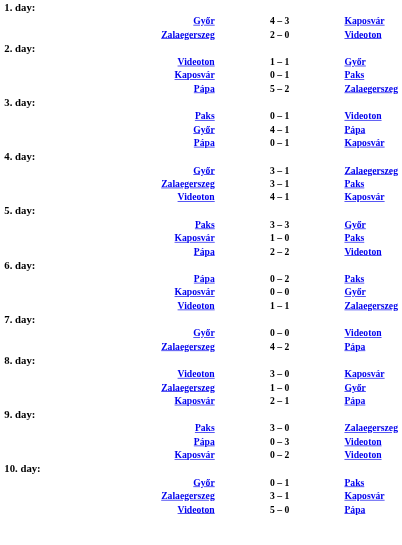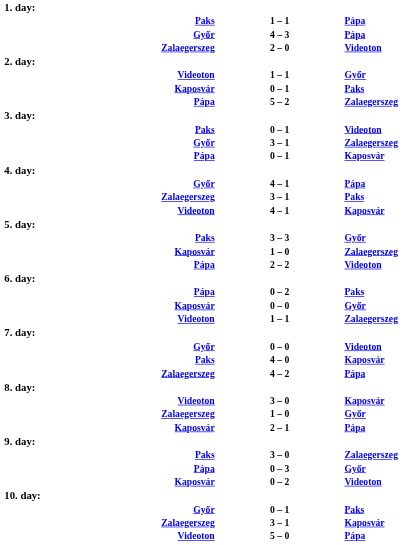+ row: Paks | 1 – 1 | Pápa
4 – 3 | column 3: Kaposvár -> Pápa
rows swapped: Győr / 3 – 1 <-> Győr / 4 – 1
Kaposvár / 1 – 0 | column 3: Paks -> Zalaegerszeg
+ row: Paks | 4 – 0 | Kaposvár
0 – 3 | column 3: Videoton -> Győr
